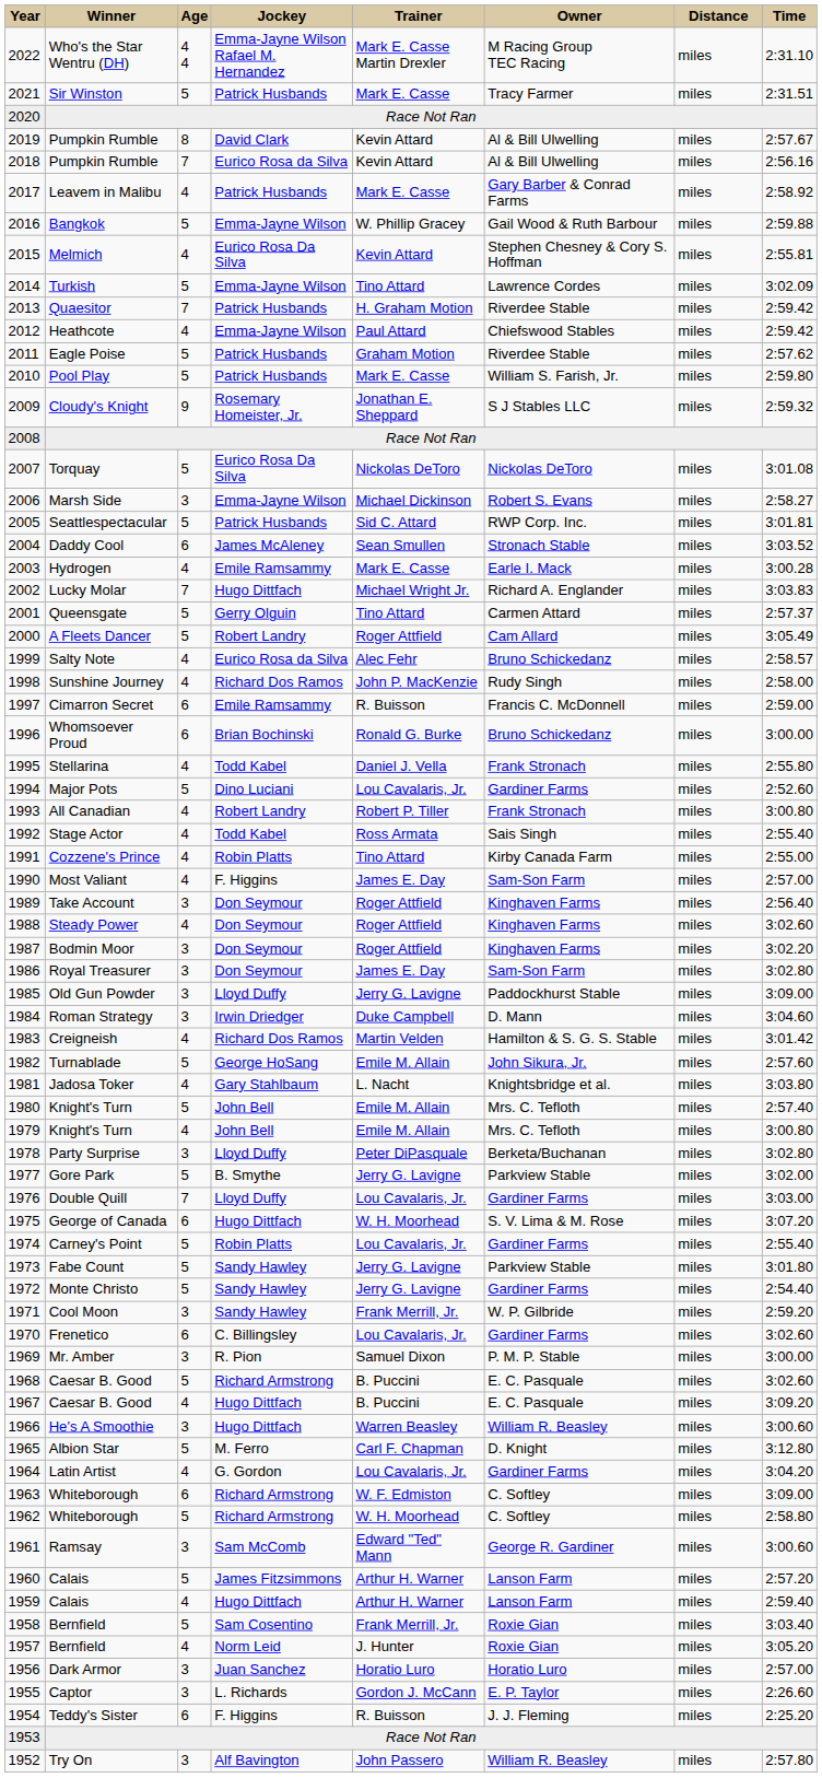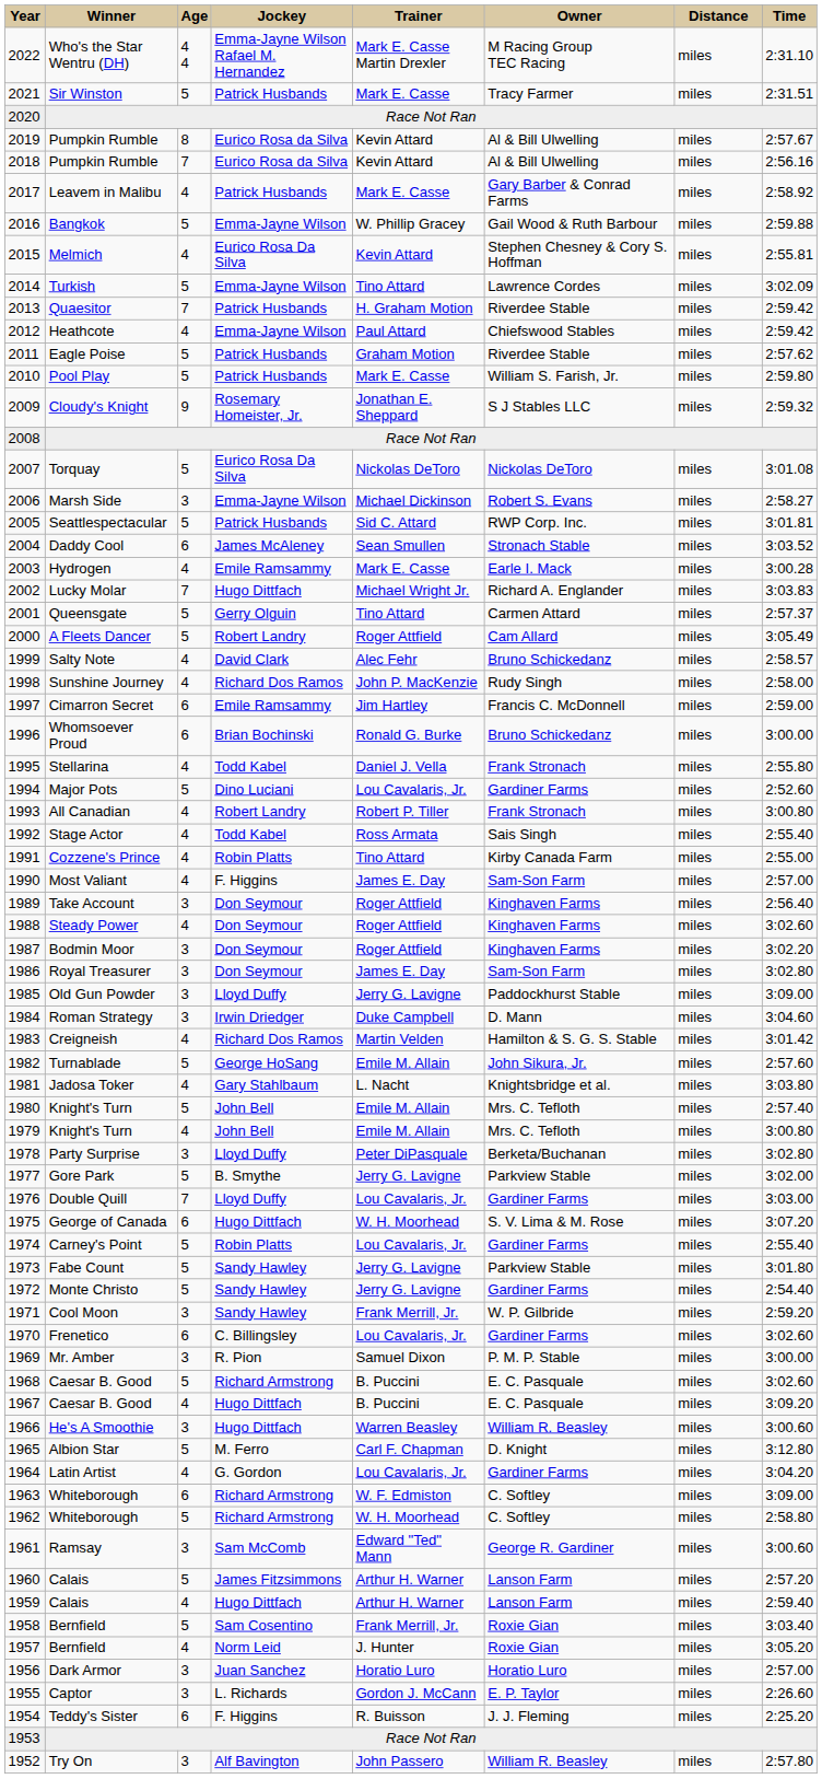2019 | Jockey: David Clark -> Eurico Rosa da Silva
1999 | Jockey: Eurico Rosa da Silva -> David Clark
1997 | Trainer: R. Buisson -> Jim Hartley
